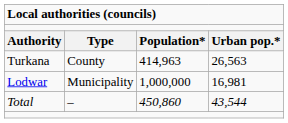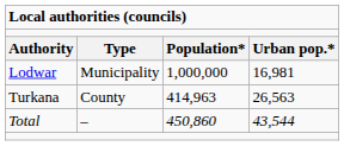rows swapped: Lodwar <-> Turkana
